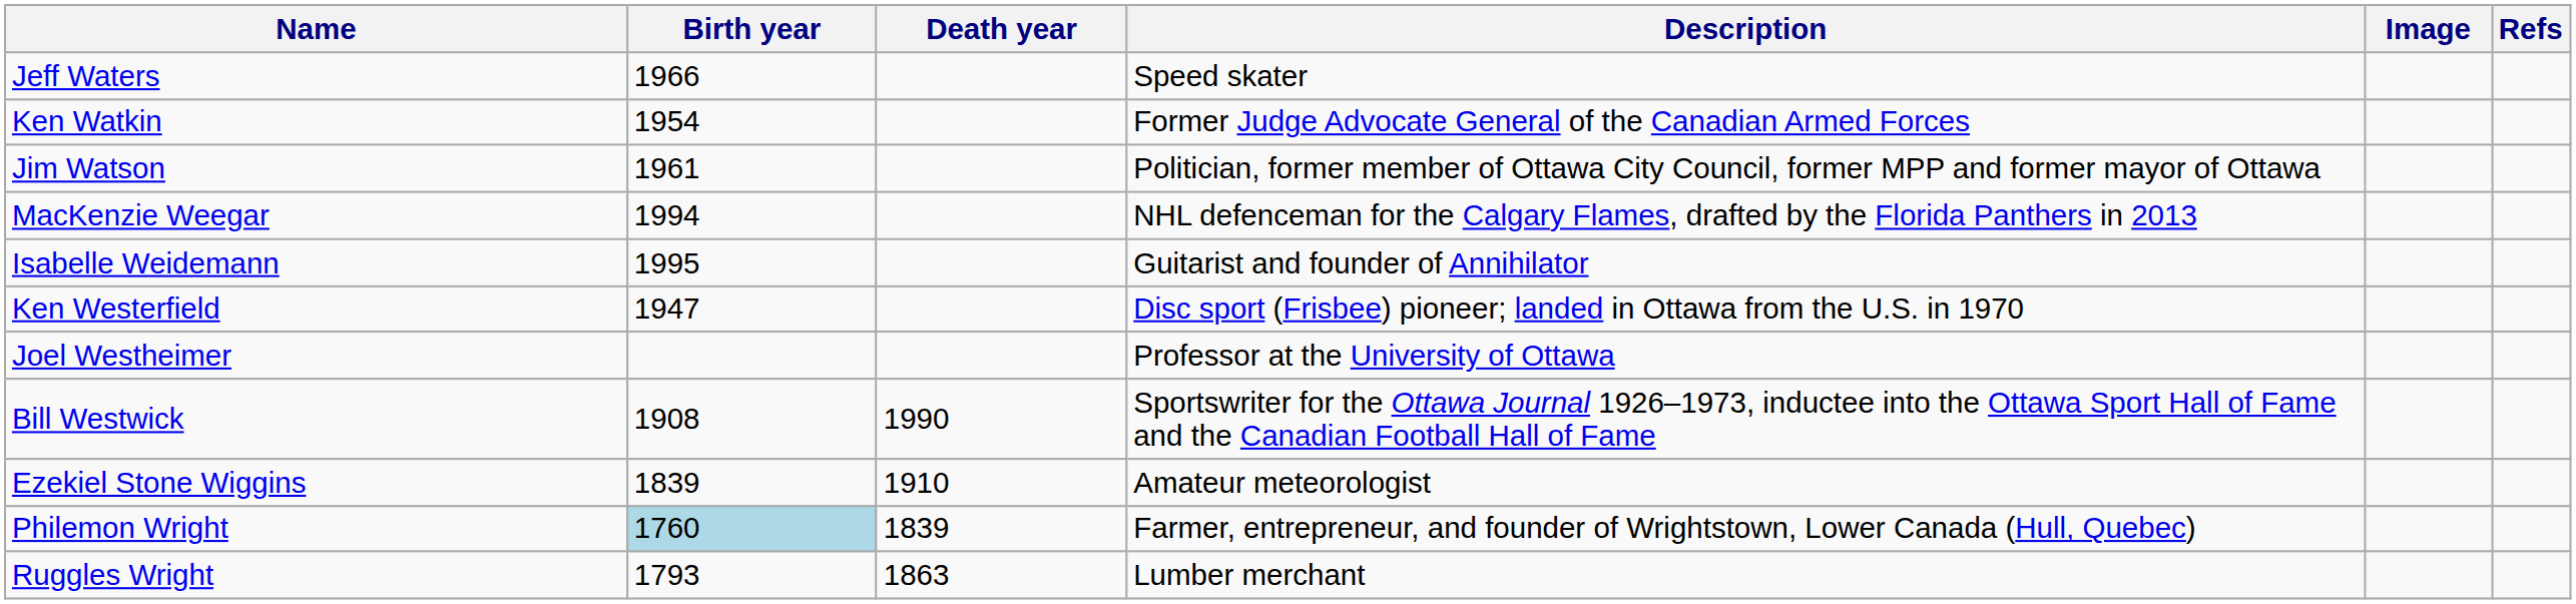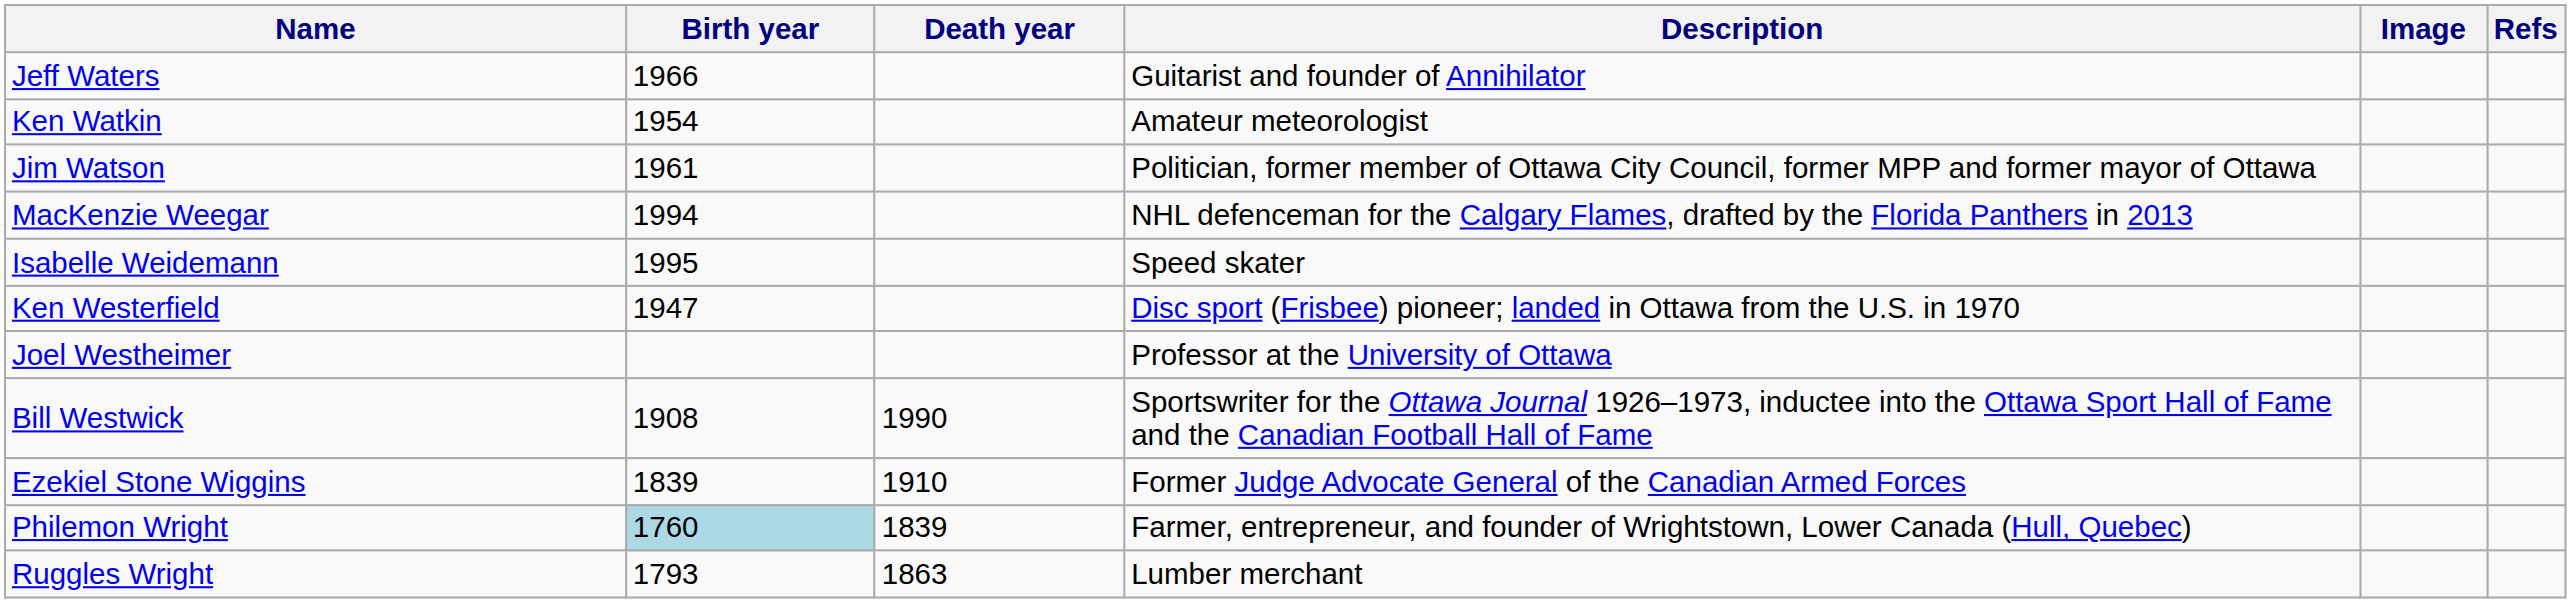Jeff Waters | Description: Speed skater -> Guitarist and founder of Annihilator
Ken Watkin | Description: Former Judge Advocate General of the Canadian Armed Forces -> Amateur meteorologist
Isabelle Weidemann | Description: Guitarist and founder of Annihilator -> Speed skater
Ezekiel Stone Wiggins | Description: Amateur meteorologist -> Former Judge Advocate General of the Canadian Armed Forces
